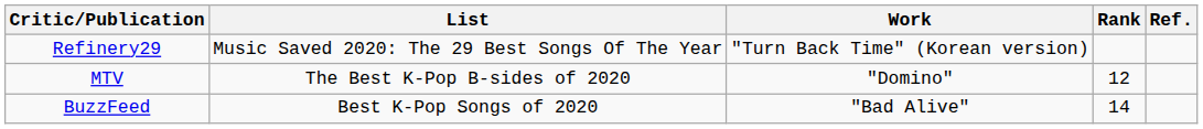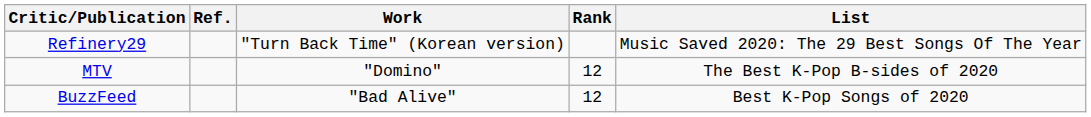columns swapped: List <-> Ref.
BuzzFeed | Rank: 14 -> 12
